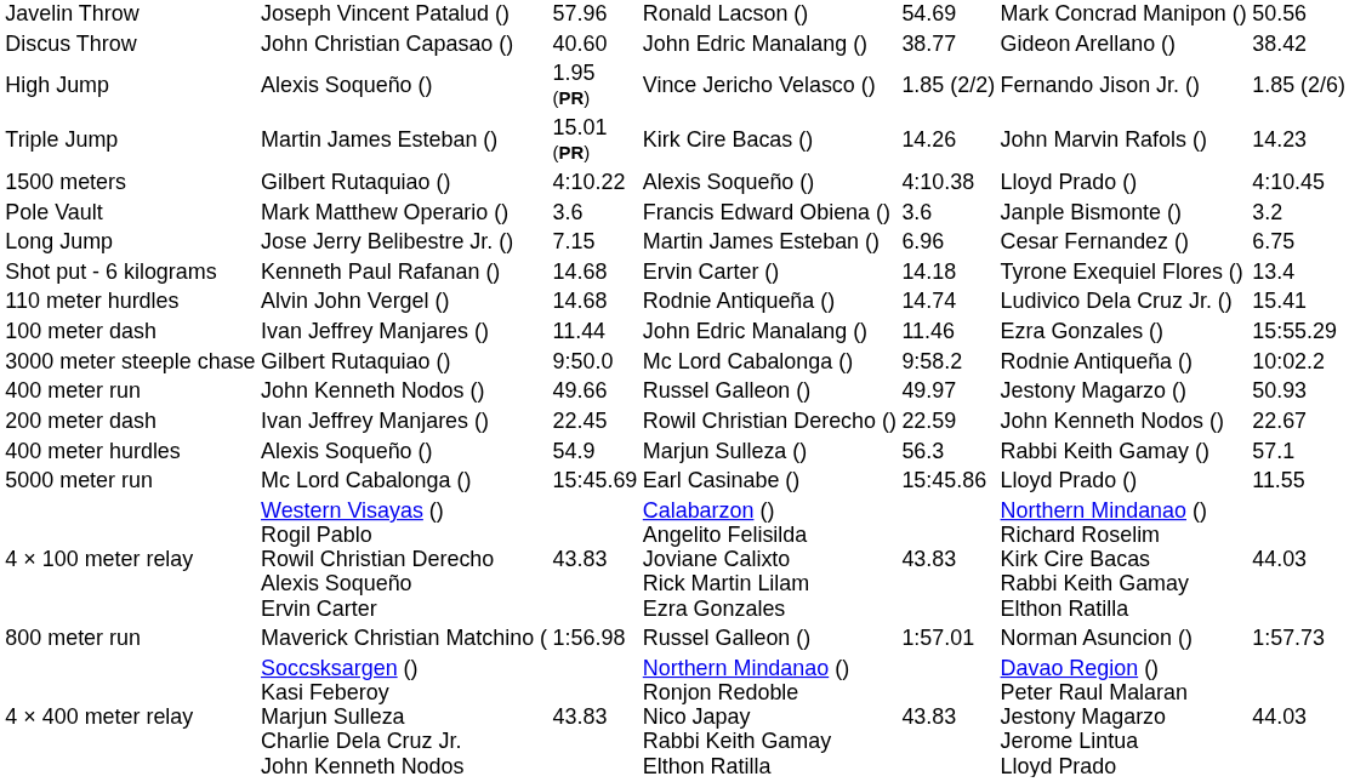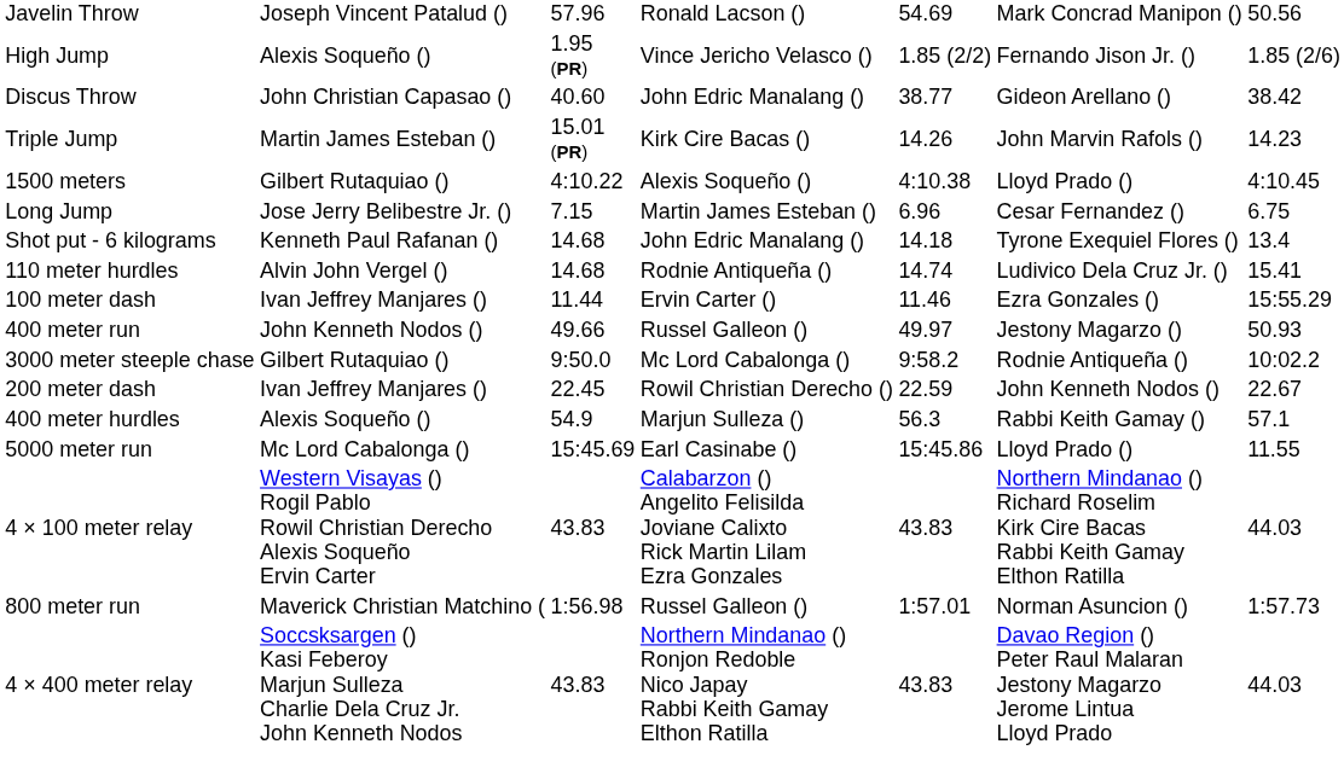rows swapped: High Jump <-> Discus Throw
- row: Pole Vault | Mark Matthew Operario () | 3.6 | Francis Edward Obiena () | 3.6 | Janple Bismonte () | 3.2
Shot put - 6 kilograms | column 4: Ervin Carter () -> John Edric Manalang ()
100 meter dash | column 4: John Edric Manalang () -> Ervin Carter ()
rows swapped: 400 meter run <-> 3000 meter steeple chase
